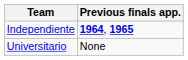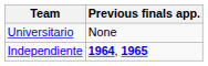rows swapped: Universitario <-> Independiente
